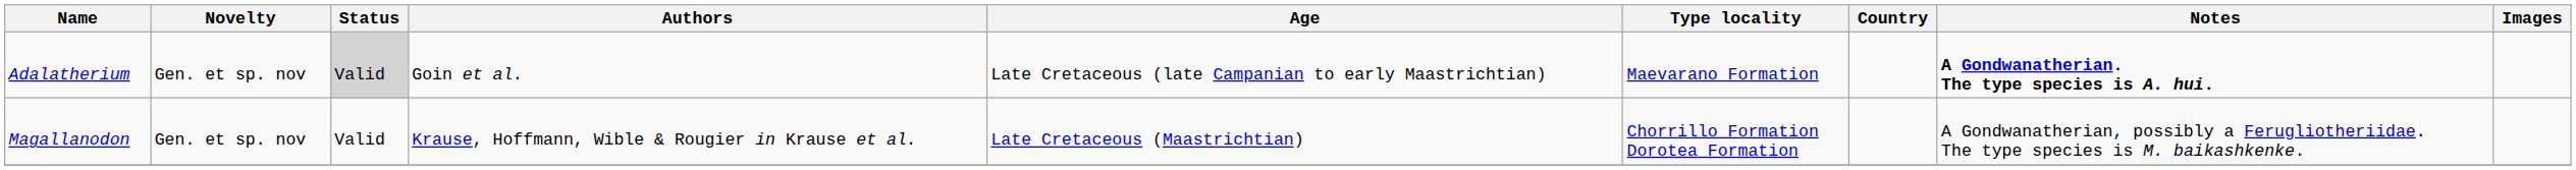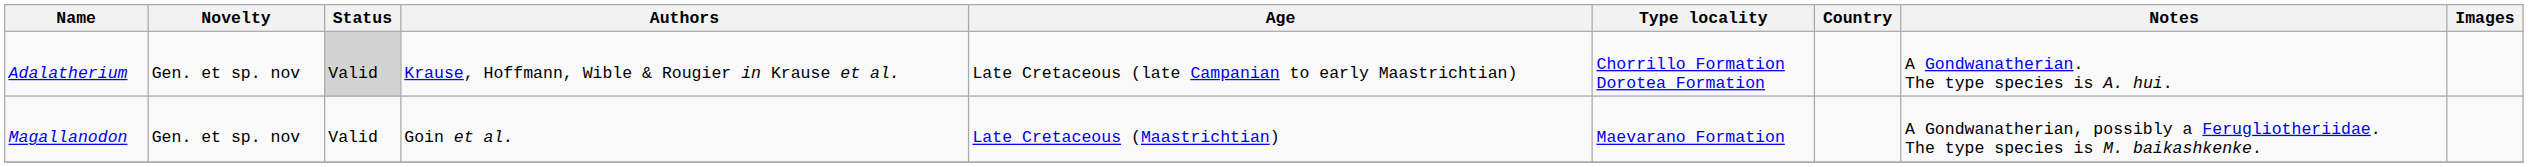Adalatherium | Authors: Goin et al. -> Krause, Hoffmann, Wible & Rougier in Krause et al.
Adalatherium | Type locality: Maevarano Formation -> Chorrillo Formation Dorotea Formation
Adalatherium | Notes: bold -> normal
Magallanodon | Authors: Krause, Hoffmann, Wible & Rougier in Krause et al. -> Goin et al.
Magallanodon | Type locality: Chorrillo Formation Dorotea Formation -> Maevarano Formation
